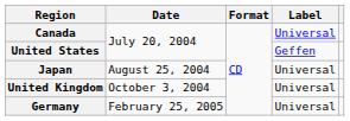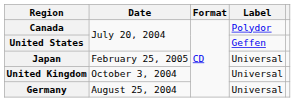Canada | Label: Universal -> Polydor
Japan | Date: August 25, 2004 -> February 25, 2005
Germany | Date: February 25, 2005 -> August 25, 2004
